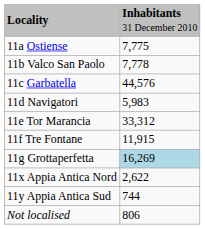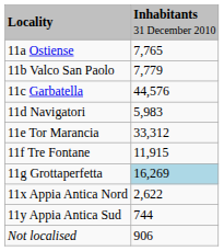11a Ostiense | column 2: 7,775 -> 7,765
11b Valco San Paolo | column 2: 7,778 -> 7,779
Not localised | column 2: 806 -> 906
